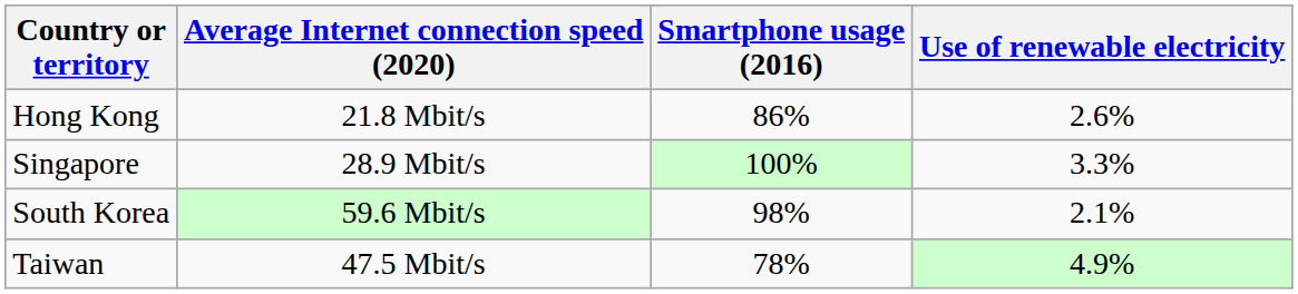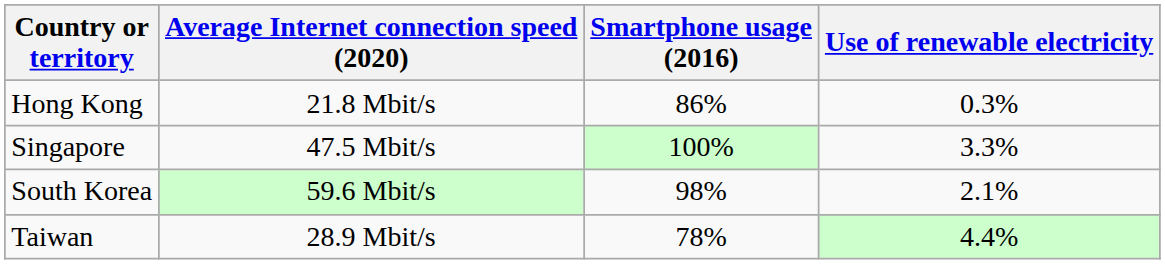Hong Kong | Use of renewable electricity: 2.6% -> 0.3%
Singapore | Average Internet connection speed (2020): 28.9 Mbit/s -> 47.5 Mbit/s
Taiwan | Average Internet connection speed (2020): 47.5 Mbit/s -> 28.9 Mbit/s
Taiwan | Use of renewable electricity: 4.9% -> 4.4%
